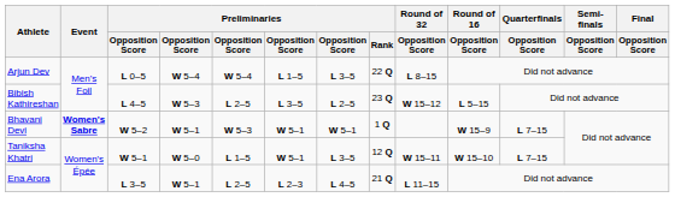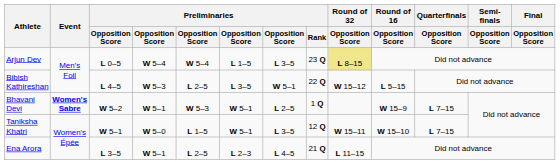Arjun Dev | Preliminaries / Rank: 22 Q -> 23 Q
Arjun Dev | Round of 32 / Opposition Score: no background -> khaki background
Bibish Kathireshan | column 7: L 2–5 -> W 5–1
Bibish Kathireshan | Preliminaries / Rank: 23 Q -> 22 Q
Bhavani Devi | column 7: W 5–1 -> L 2–5
